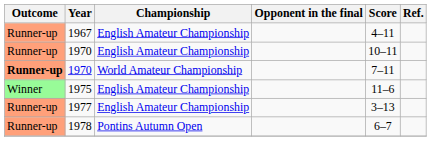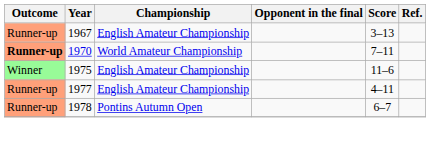1967 | Score: 4–11 -> 3–13
- row: Runner-up | 1970 | English Amateur Championship | 10–11
1977 | Score: 3–13 -> 4–11
